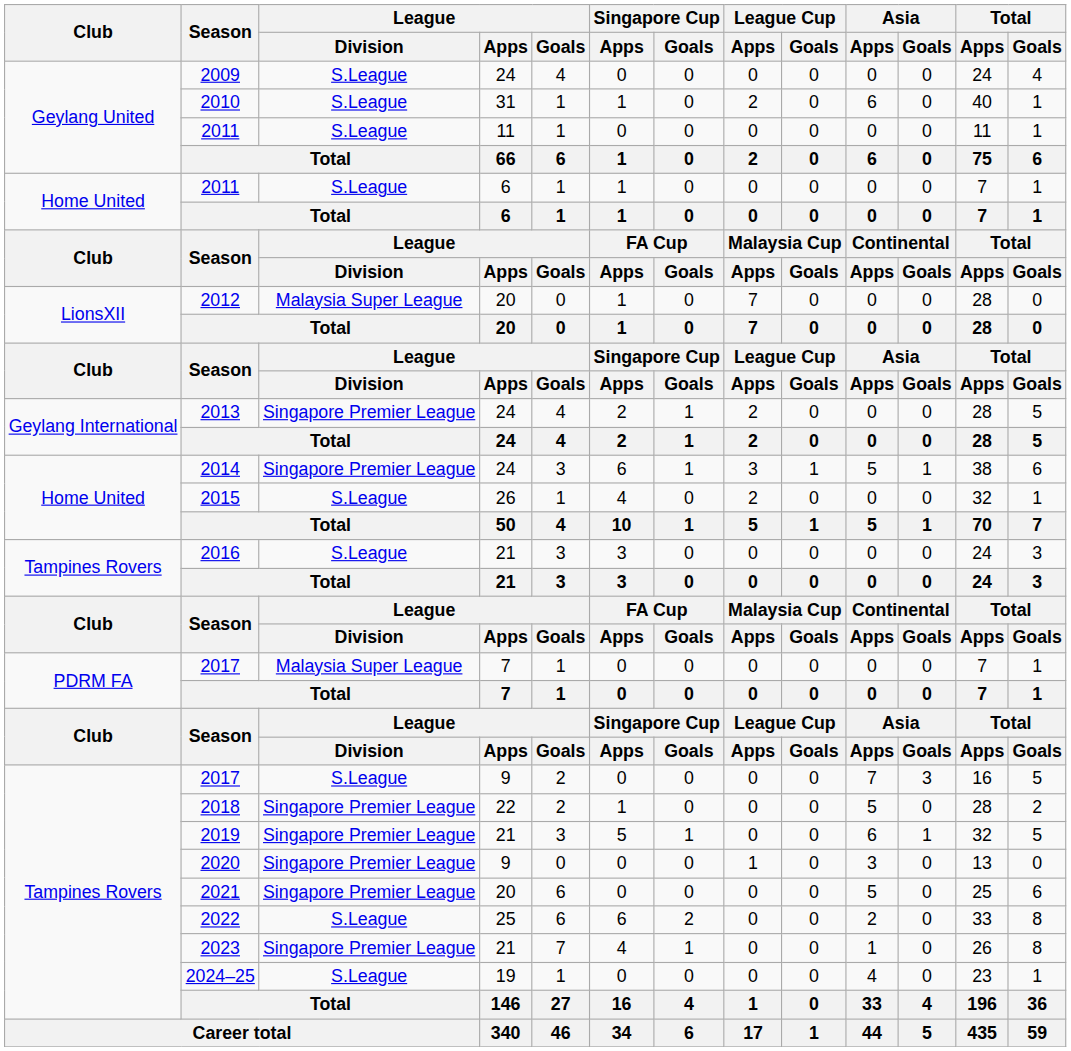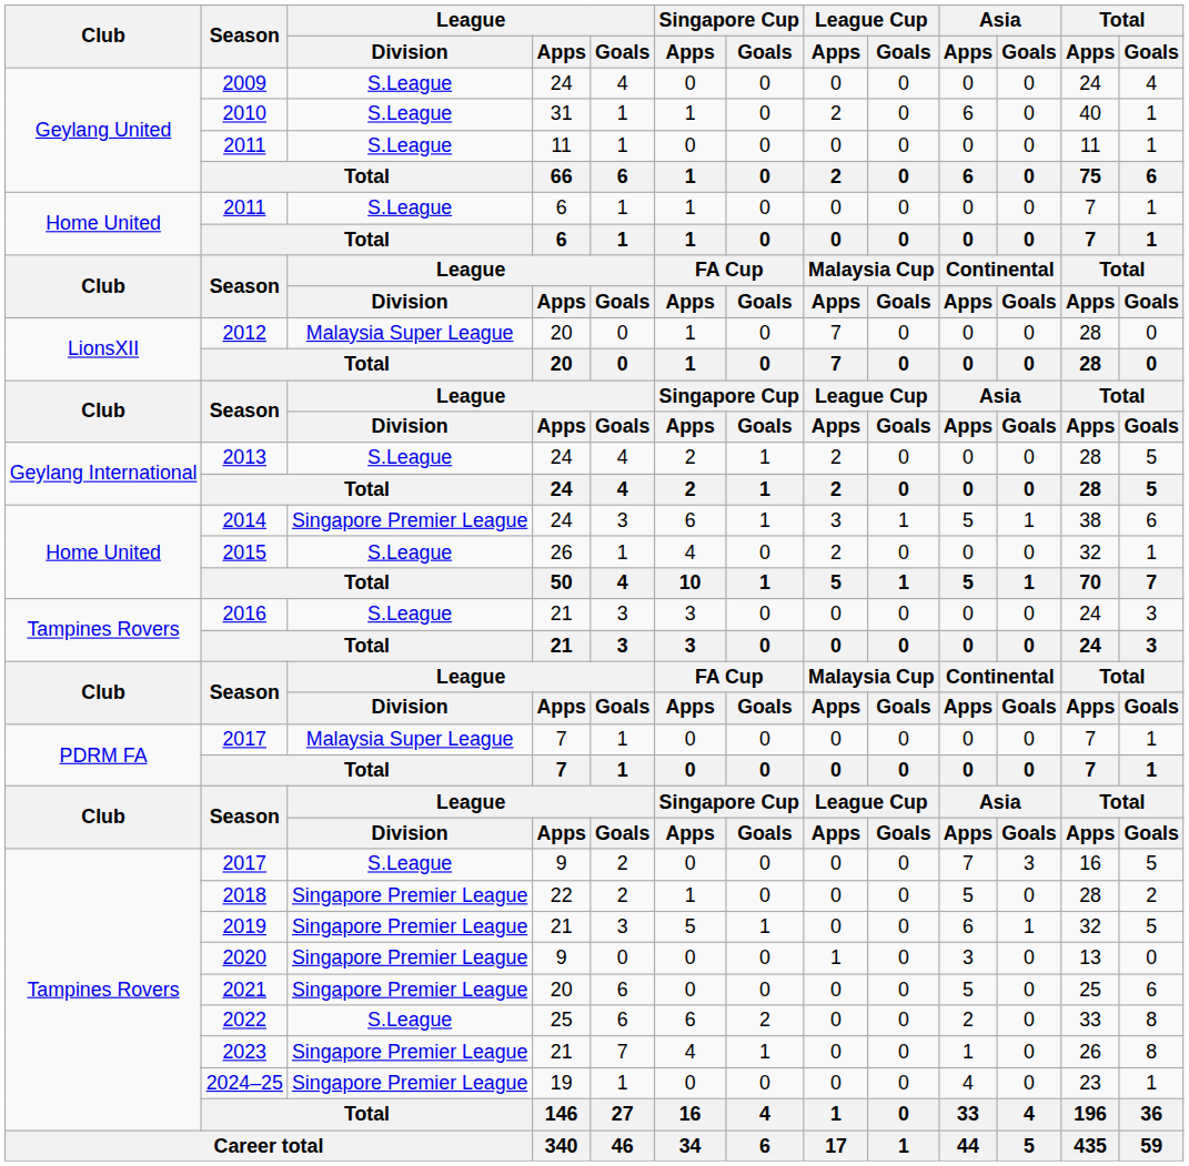2013 | League / Division: Singapore Premier League -> S.League
2024–25 | League / Division: S.League -> Singapore Premier League
